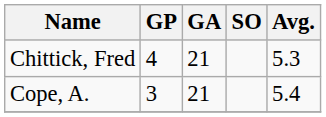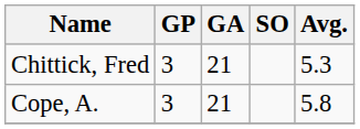Chittick, Fred | GP: 4 -> 3
Cope, A. | Avg.: 5.4 -> 5.8
